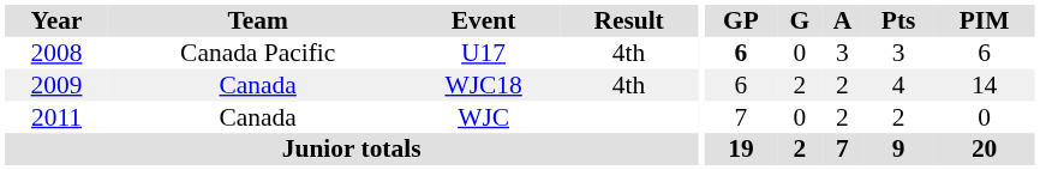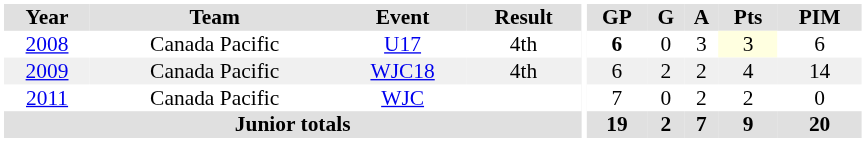U17 | Pts: no background -> lightyellow background
WJC18 | Team: Canada -> Canada Pacific
WJC | Team: Canada -> Canada Pacific
